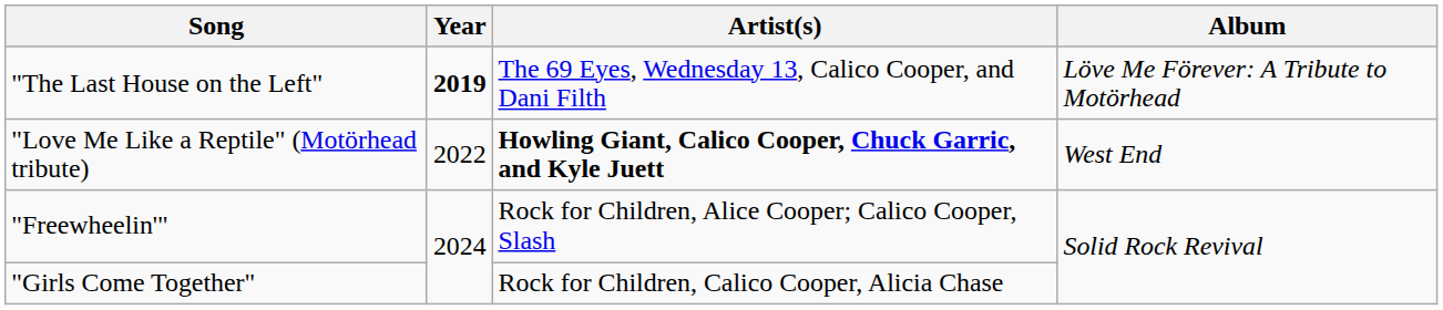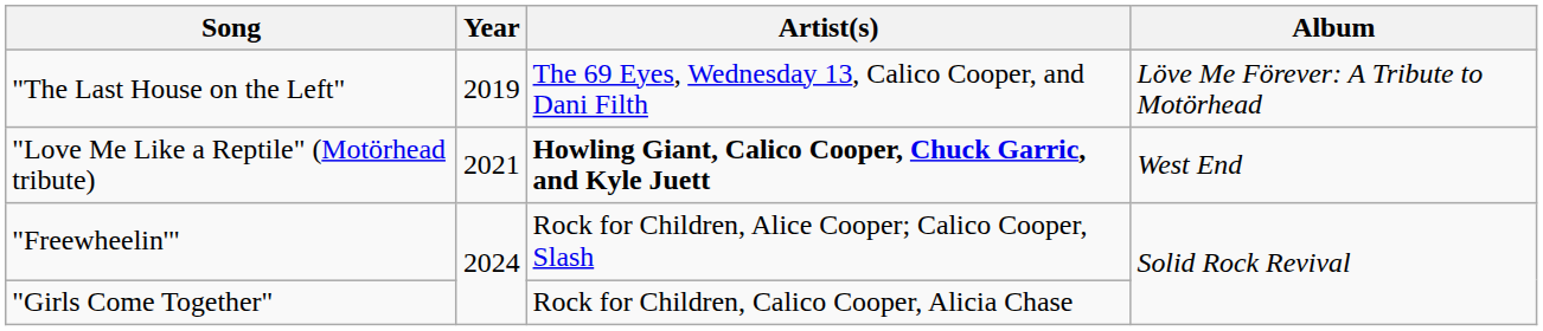"The Last House on the Left" | Year: bold -> normal
"Love Me Like a Reptile" (Motörhead tribute) | Year: 2022 -> 2021
